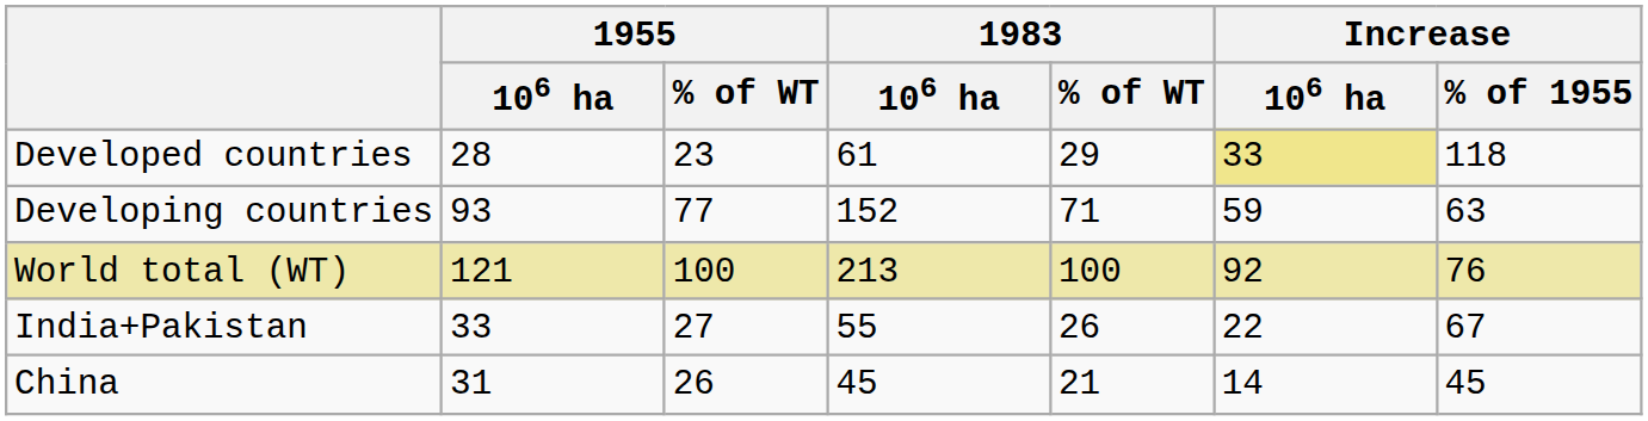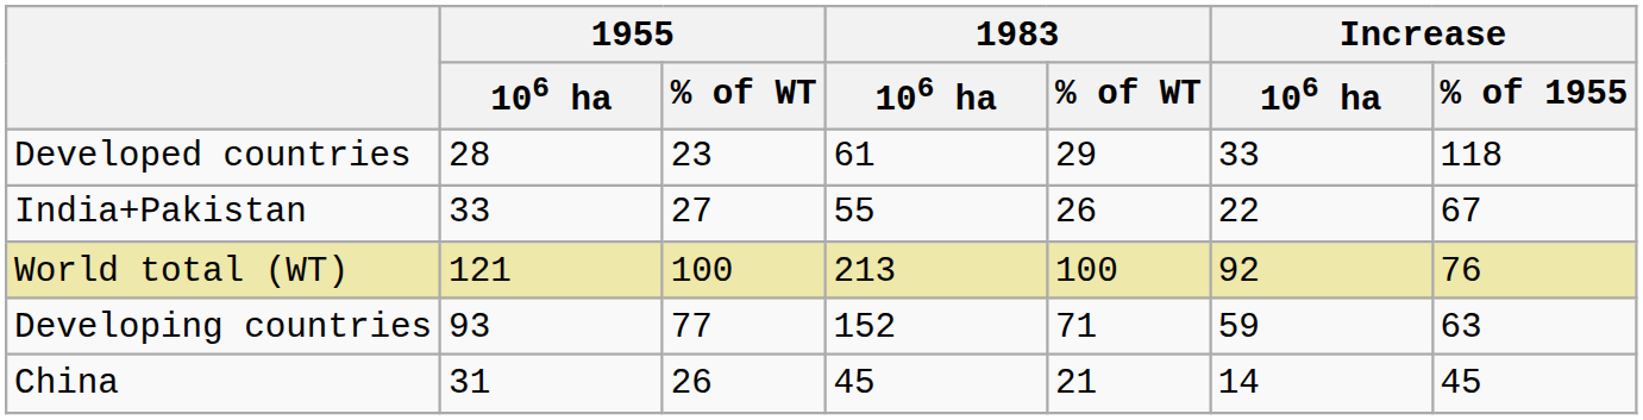Developed countries | Increase / 106 ha: khaki background -> no background
rows swapped: Developing countries <-> India+Pakistan
